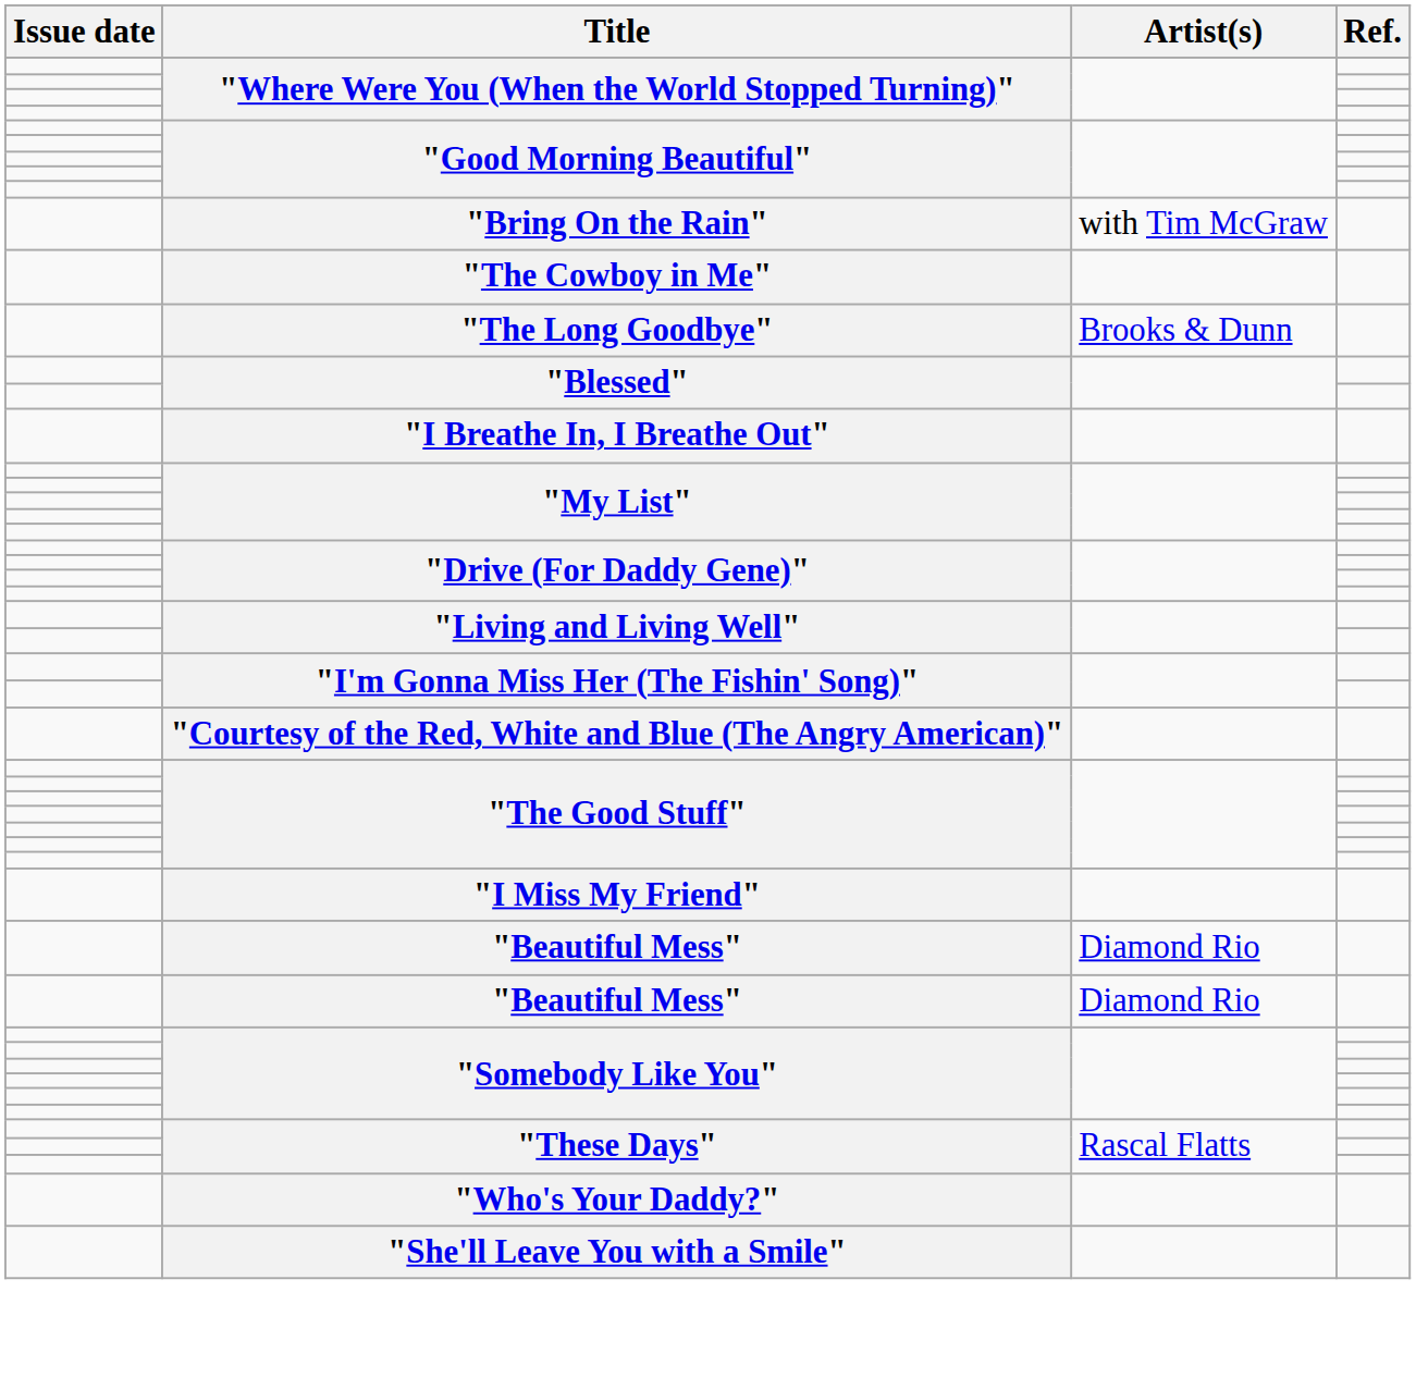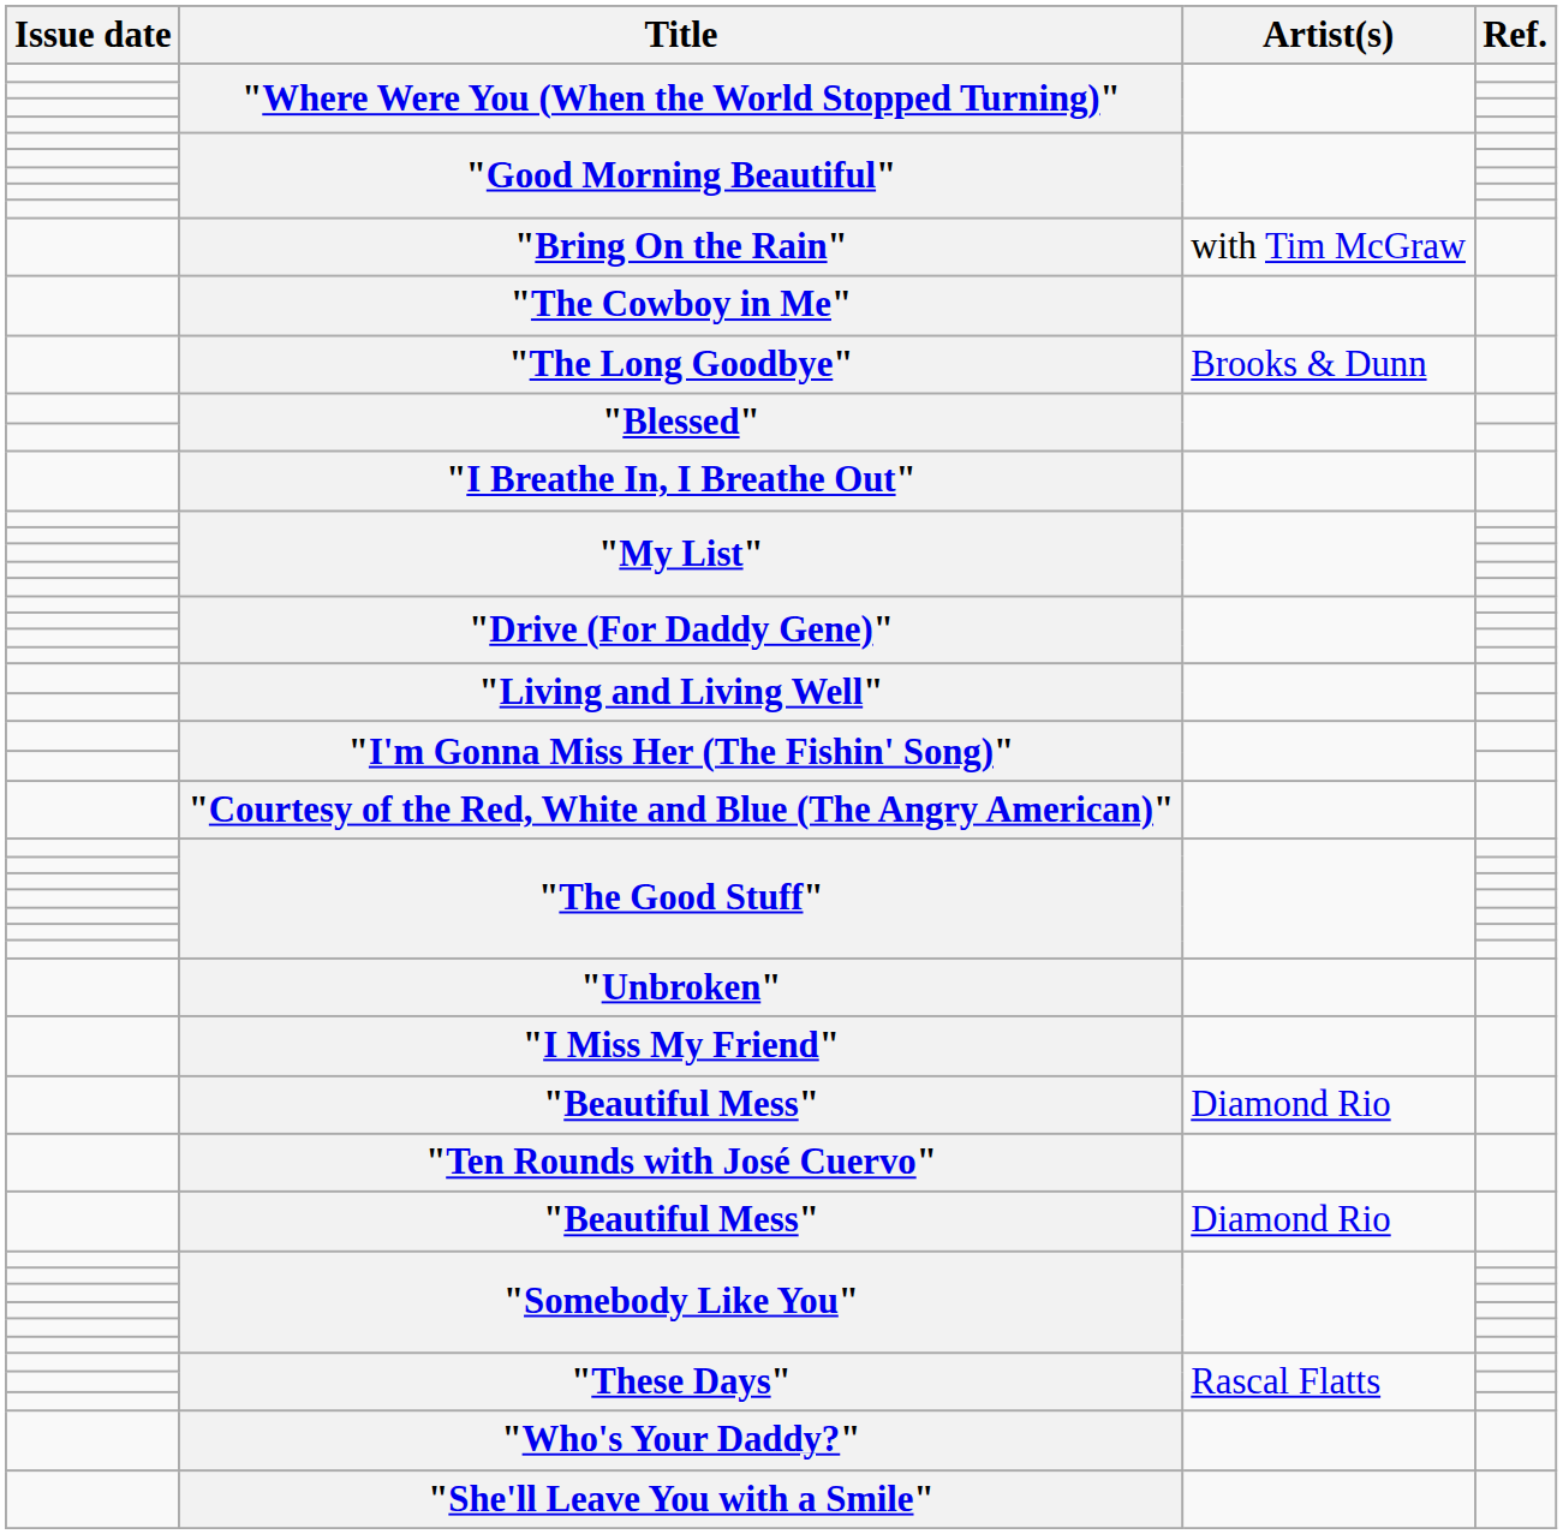+ row: "Unbroken"
+ row: "Ten Rounds with José Cuervo"
